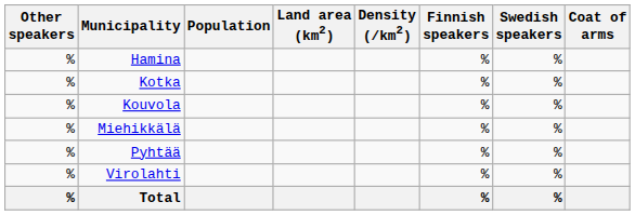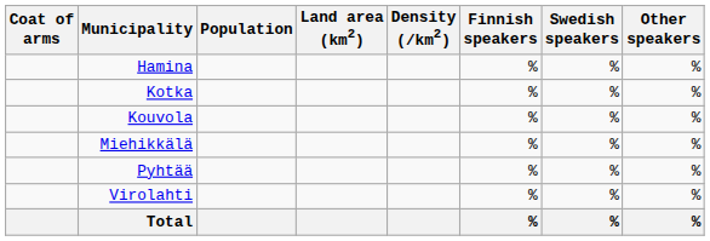columns swapped: Coat of arms <-> Other speakers
